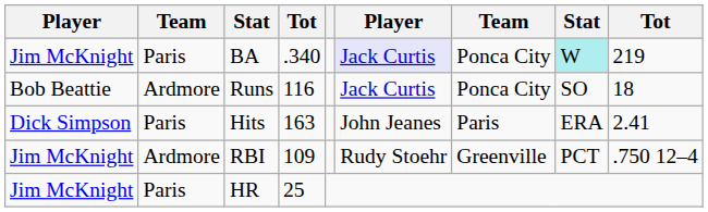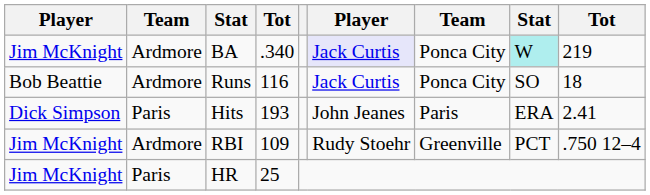BA | column 2: Paris -> Ardmore
Hits | column 4: 163 -> 193
